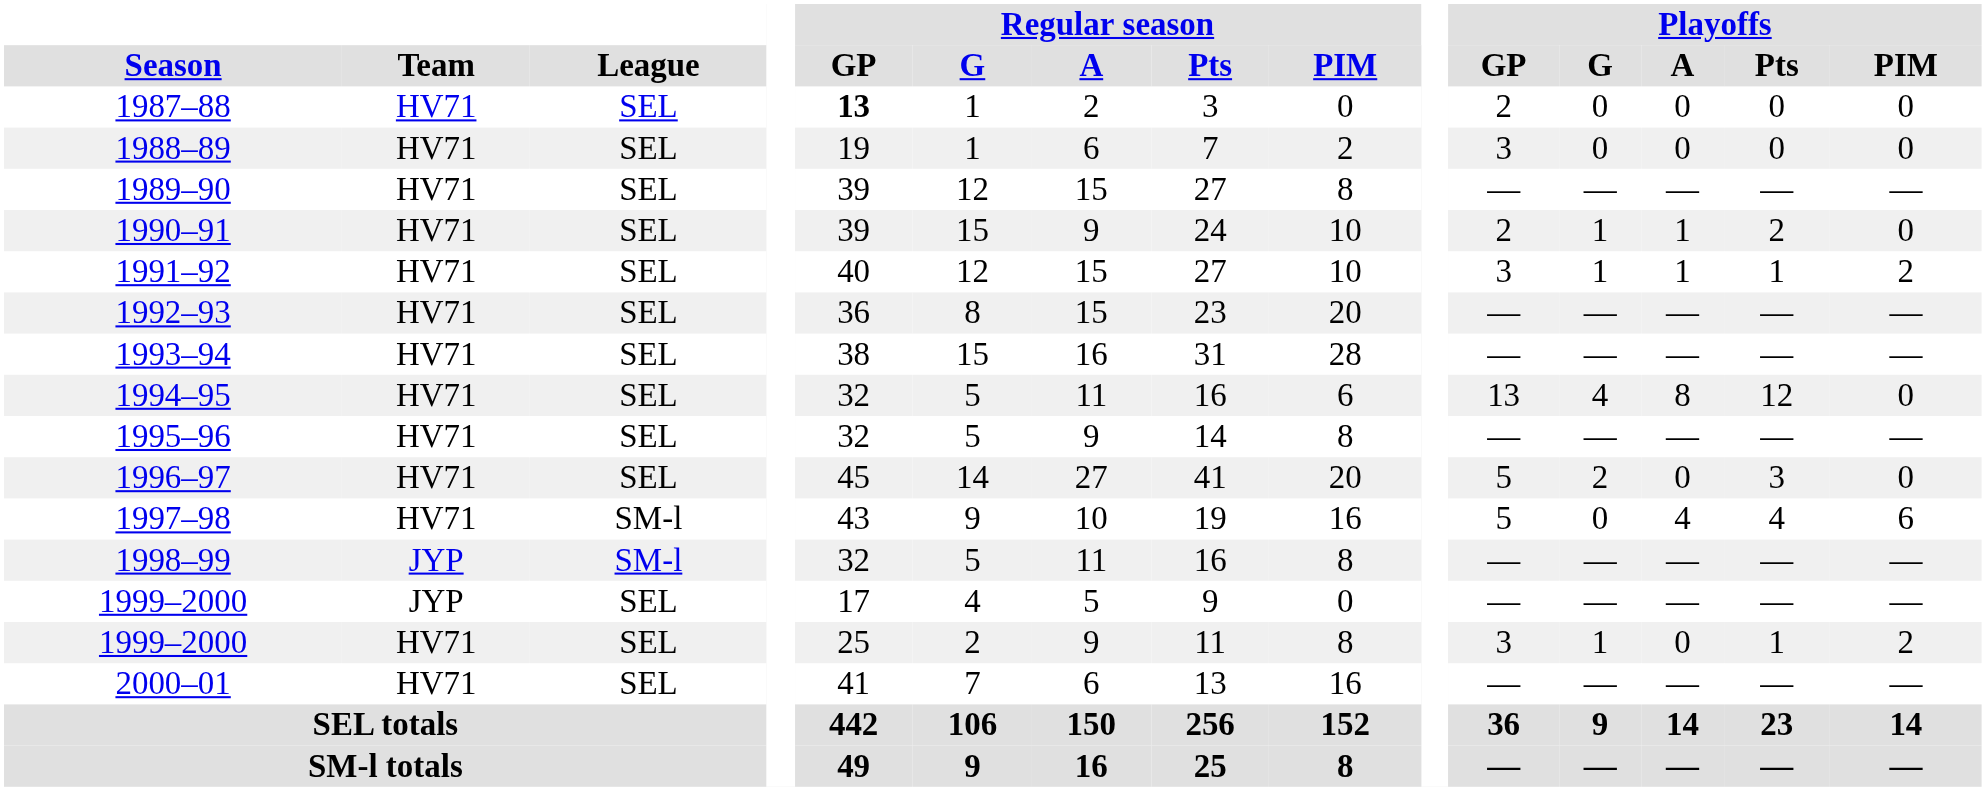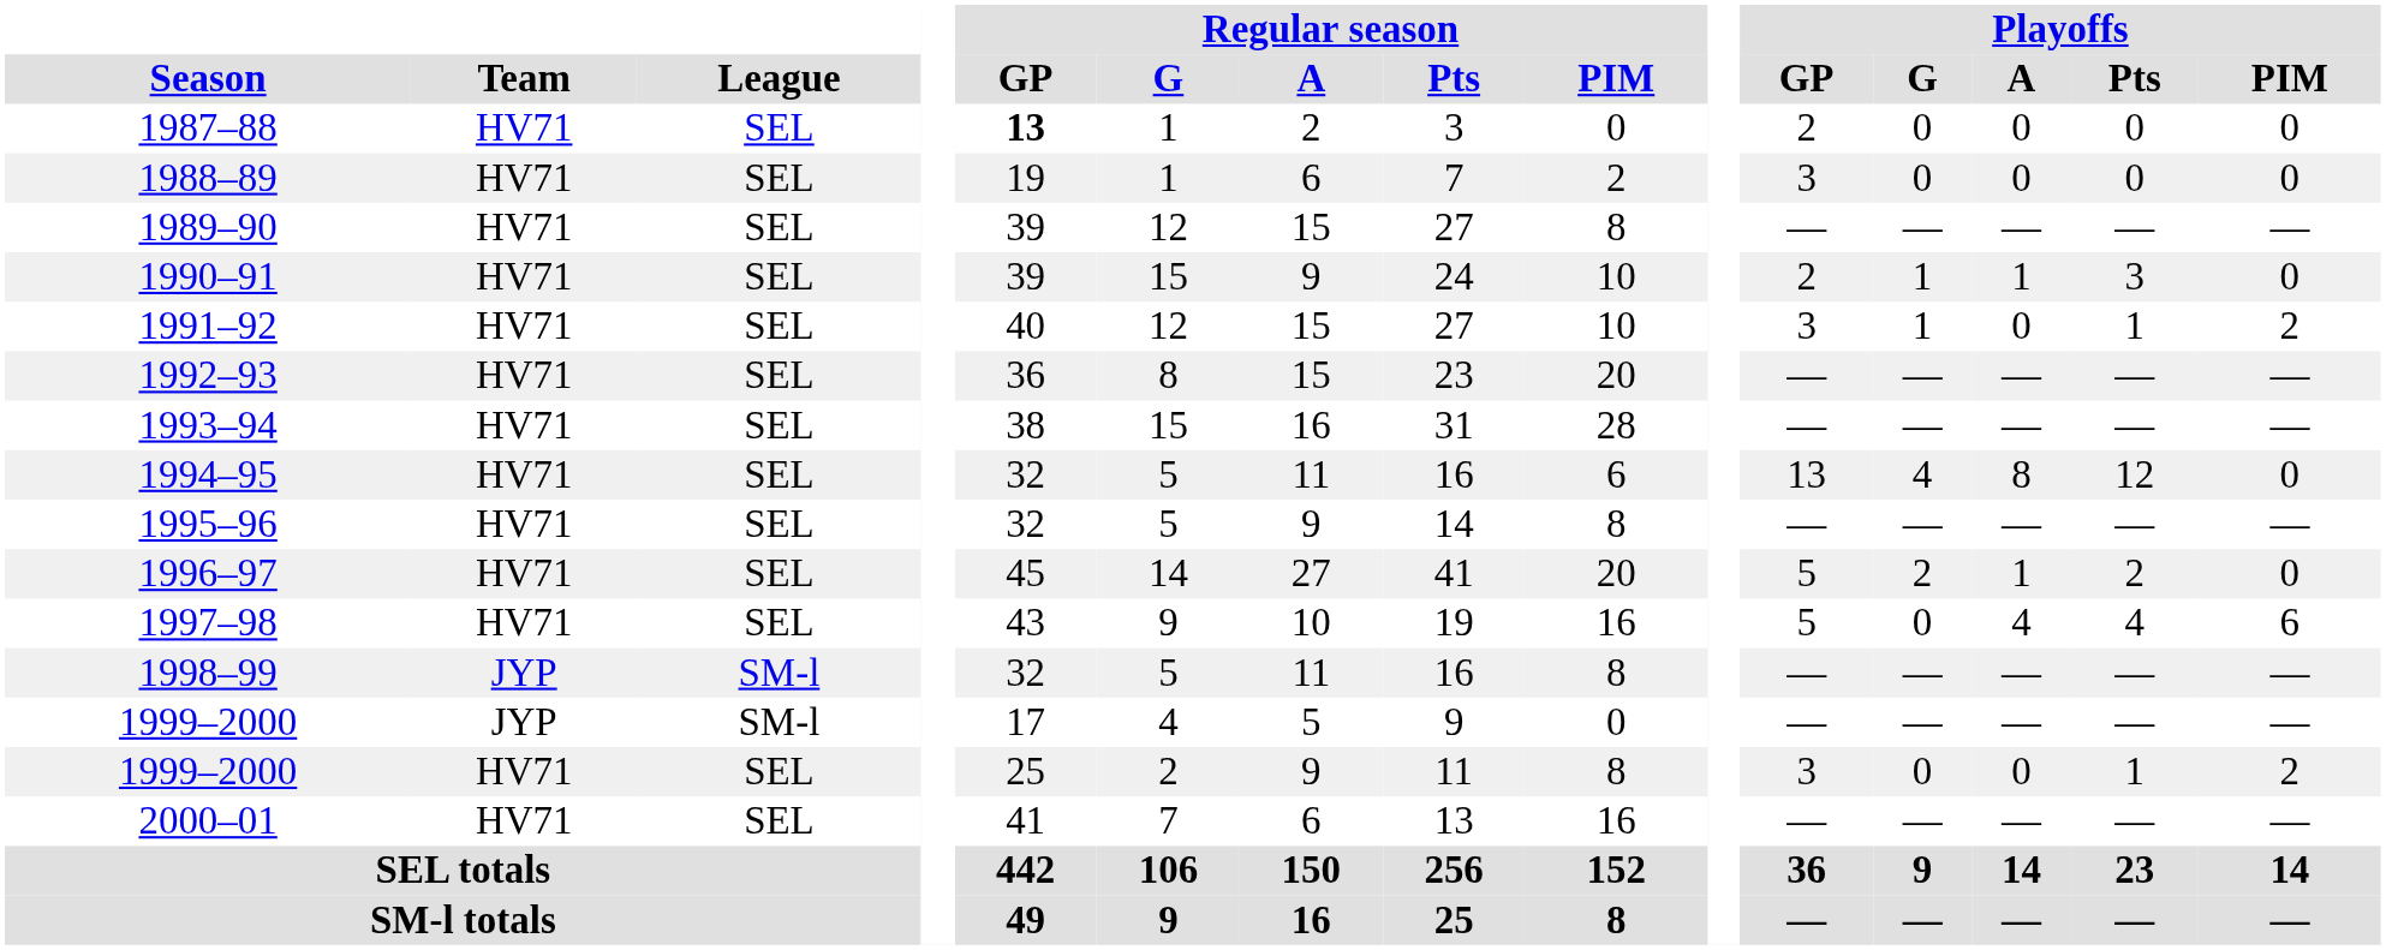1990–91 | Playoffs / Pts: 2 -> 3
1991–92 | Playoffs / A: 1 -> 0
1996–97 | Playoffs / A: 0 -> 1
1996–97 | Playoffs / Pts: 3 -> 2
1997–98 | League: SM-l -> SEL
1999–2000 / JYP | League: SEL -> SM-l
1999–2000 / HV71 | Playoffs / G: 1 -> 0
